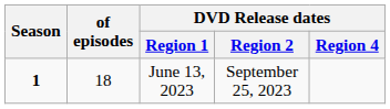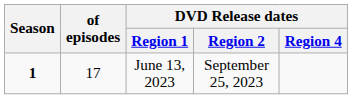June 13, 2023 | of episodes: 18 -> 17
